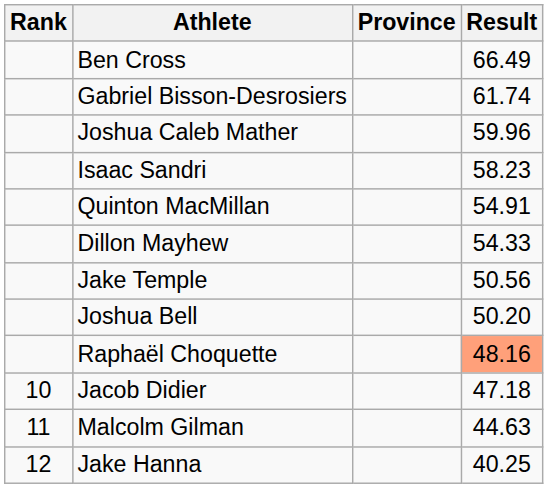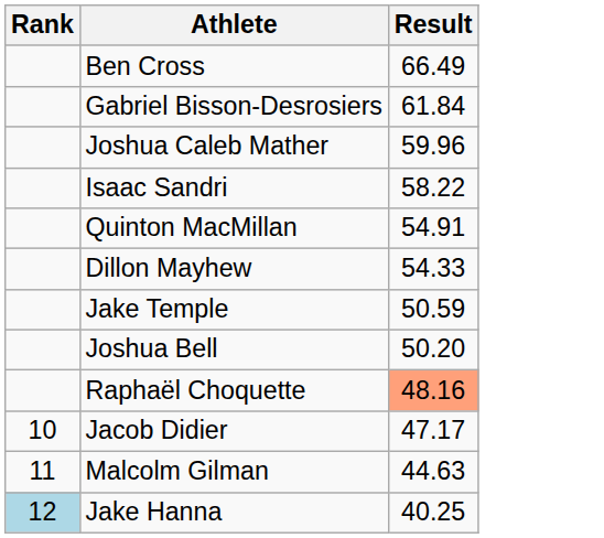- column: Province
Gabriel Bisson-Desrosiers | Result: 61.74 -> 61.84
Isaac Sandri | Result: 58.23 -> 58.22
Jake Temple | Result: 50.56 -> 50.59
Jacob Didier | Result: 47.18 -> 47.17
Jake Hanna | Rank: no background -> lightblue background
